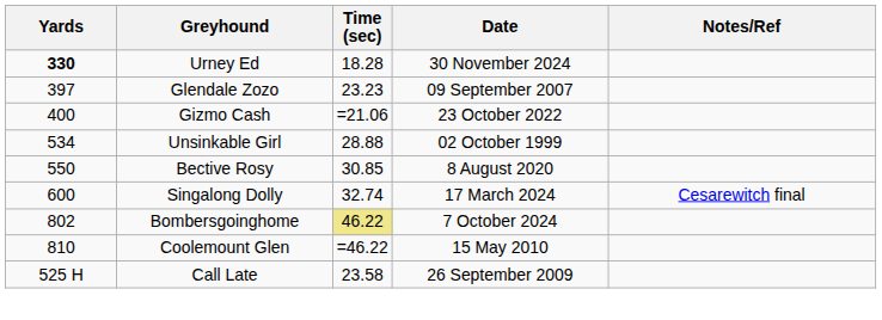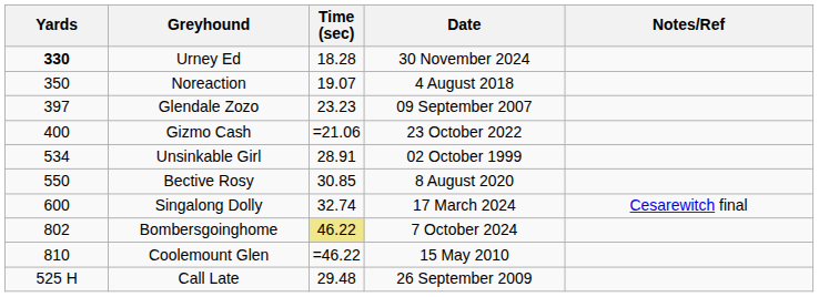+ row: 350 | Noreaction | 19.07 | 4 August 2018
Unsinkable Girl | Time (sec): 28.88 -> 28.91
Call Late | Time (sec): 23.58 -> 29.48
